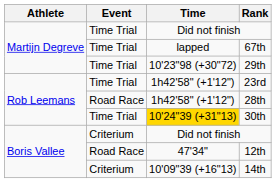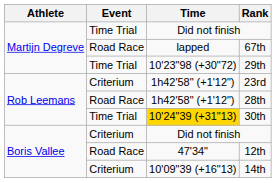67th | Event: Time Trial -> Road Race
23rd | Event: Time Trial -> Criterium
